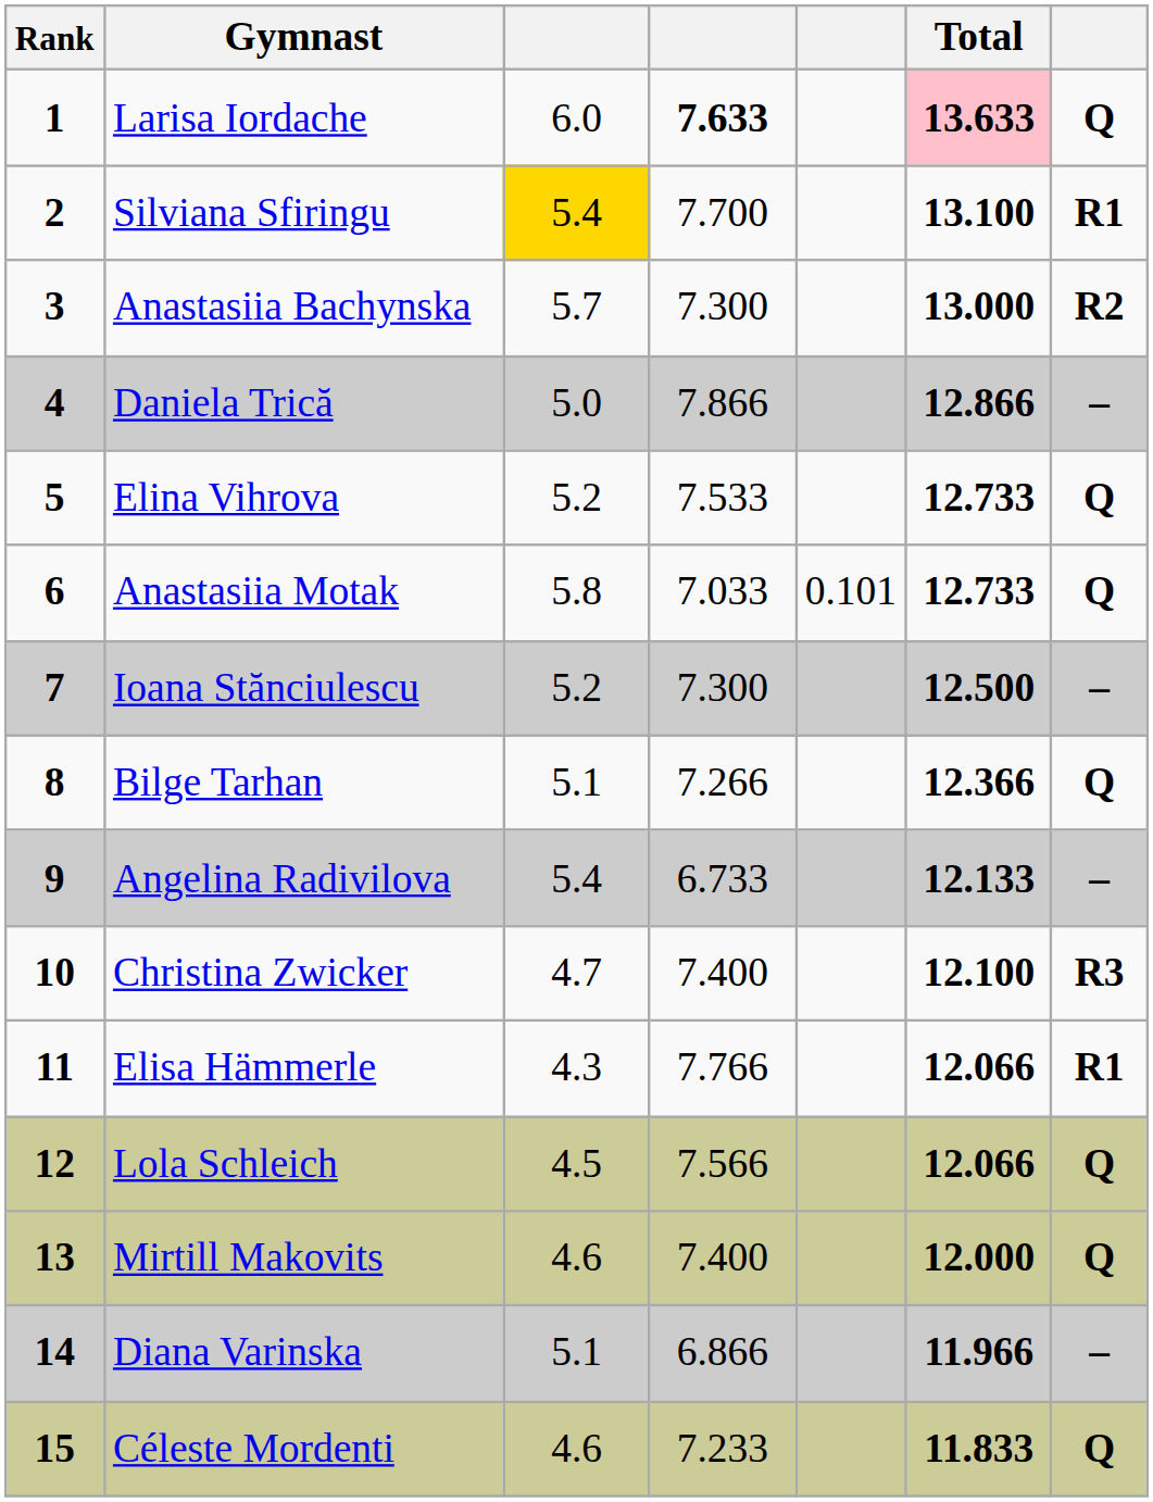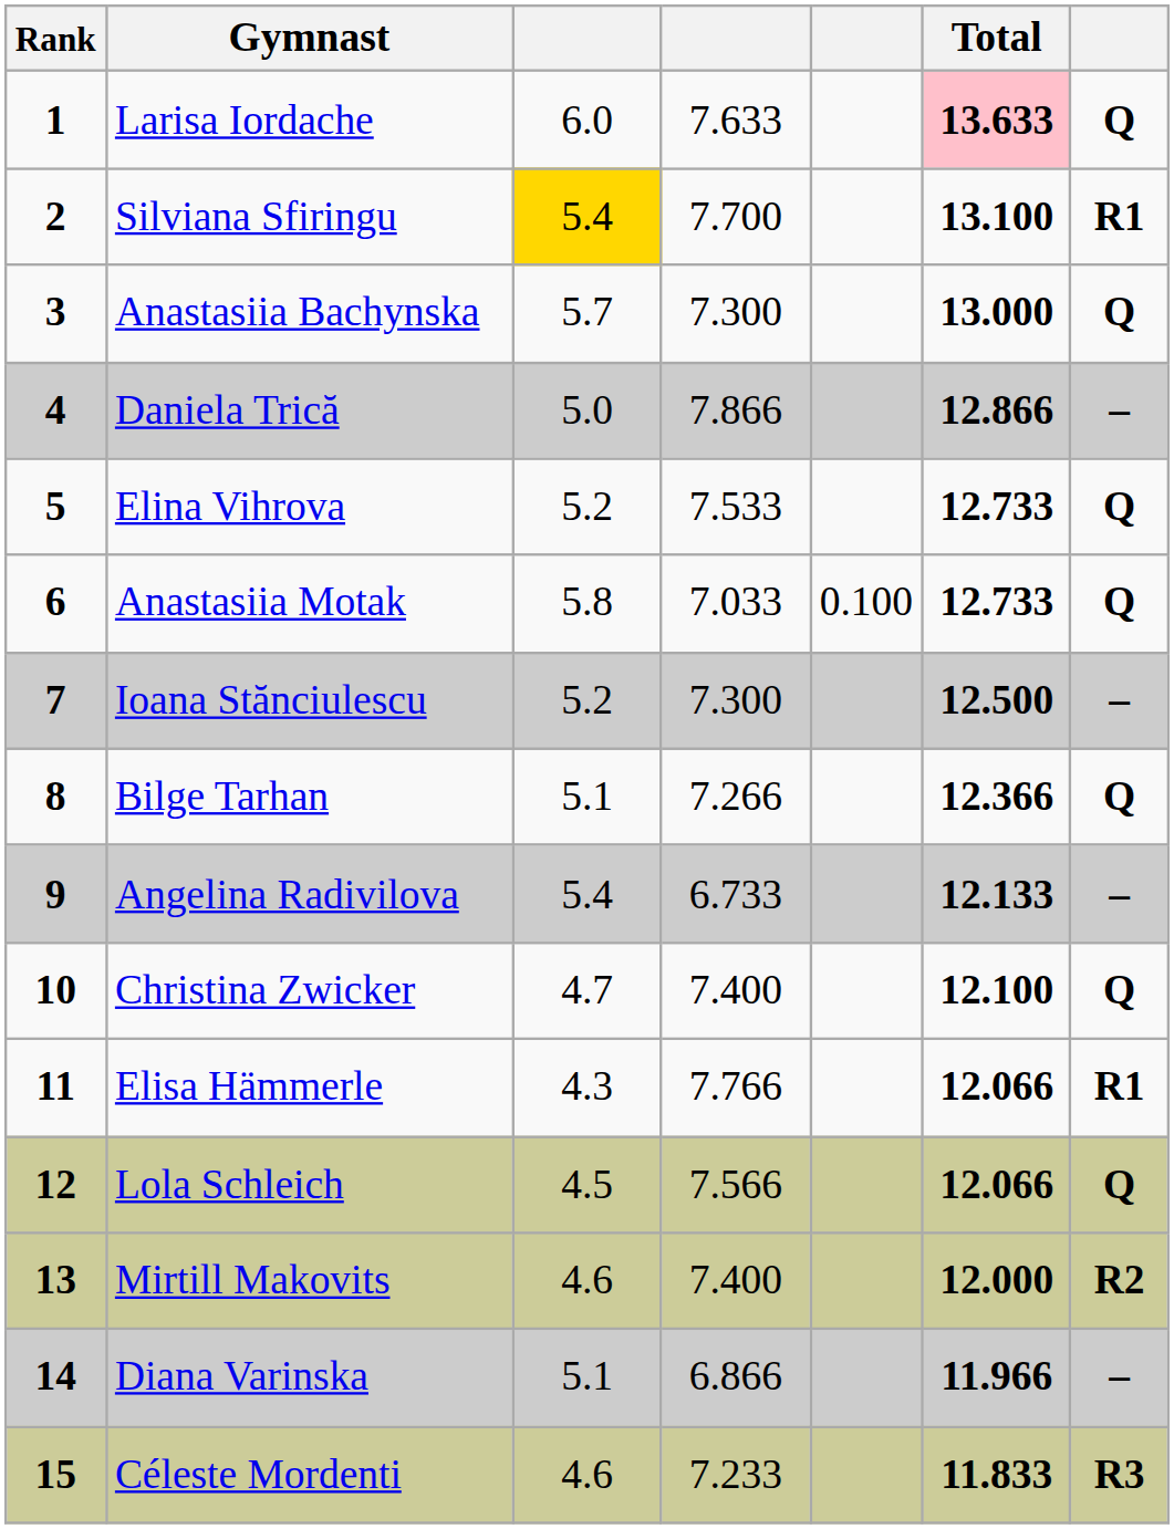Larisa Iordache | column 4: bold -> normal
Anastasiia Bachynska | column 7: R2 -> Q
Anastasiia Motak | column 5: 0.101 -> 0.100
Christina Zwicker | column 7: R3 -> Q
Mirtill Makovits | column 7: Q -> R2
Céleste Mordenti | column 7: Q -> R3
